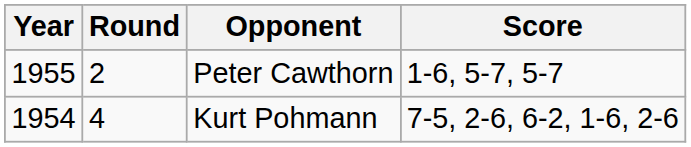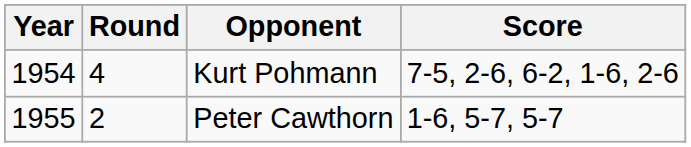rows swapped: Kurt Pohmann <-> Peter Cawthorn
